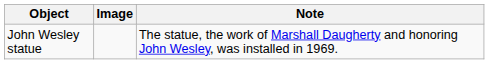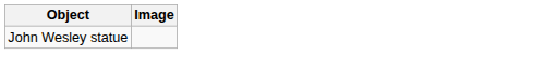- column: Note | The statue, the work of Marshall Daugherty and honoring John Wesley, was installed in 1969.
